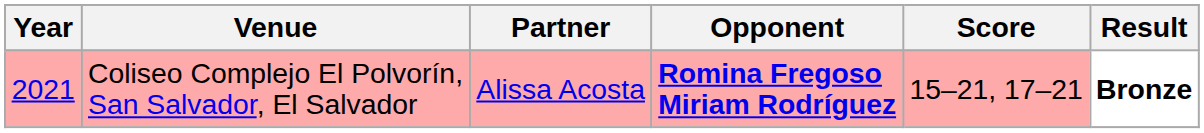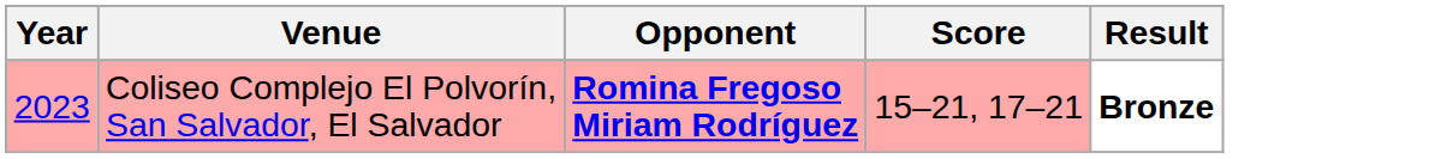- column: Partner | Alissa Acosta
Coliseo Complejo El Polvorín, San Salvador, El Salvador | Year: 2021 -> 2023
